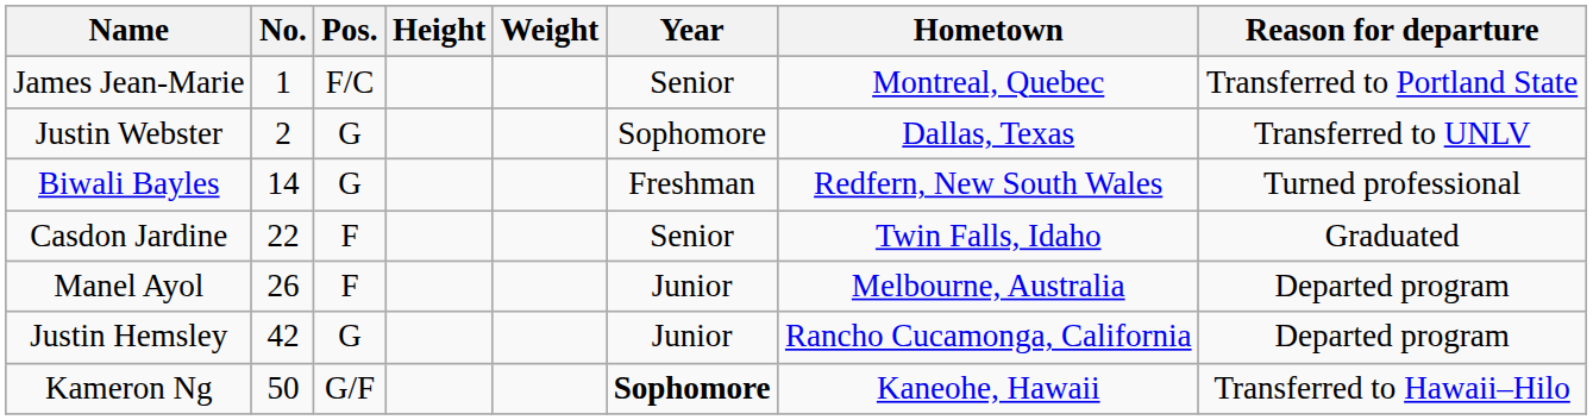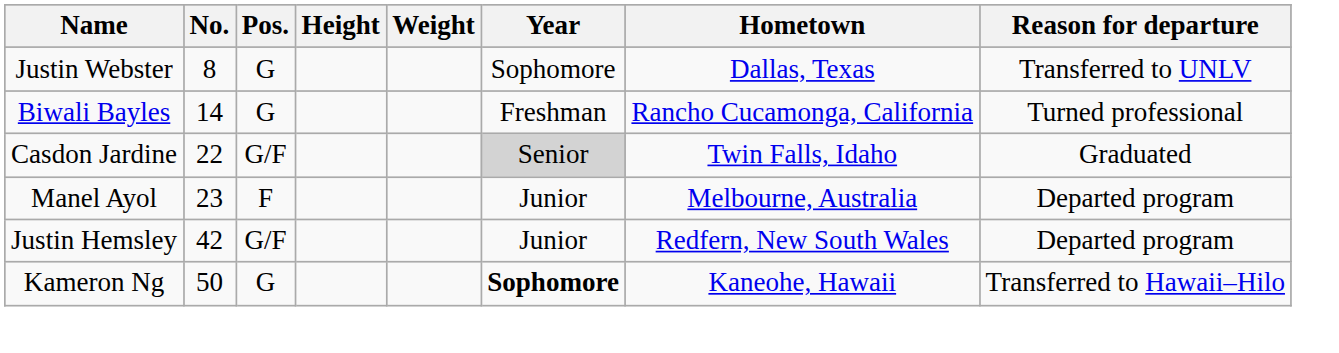- row: James Jean-Marie | 1 | F/C | Senior | Montreal, Quebec | Transferred to Portland State
Justin Webster | No.: 2 -> 8
Biwali Bayles | Hometown: Redfern, New South Wales -> Rancho Cucamonga, California
Casdon Jardine | Pos.: F -> G/F
Casdon Jardine | Year: no background -> lightgrey background
Manel Ayol | No.: 26 -> 23
Justin Hemsley | Pos.: G -> G/F
Justin Hemsley | Hometown: Rancho Cucamonga, California -> Redfern, New South Wales
Kameron Ng | Pos.: G/F -> G
